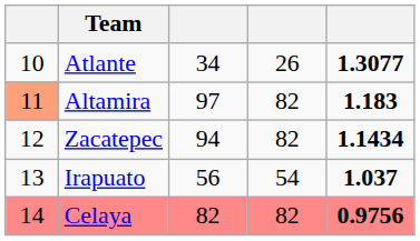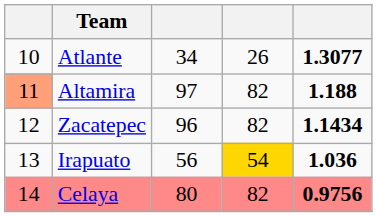Altamira | column 5: 1.183 -> 1.188
Zacatepec | column 3: 94 -> 96
Irapuato | column 4: no background -> gold background
Irapuato | column 5: 1.037 -> 1.036
Celaya | column 3: 82 -> 80
